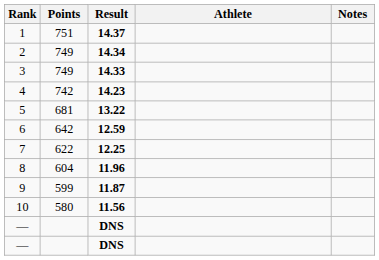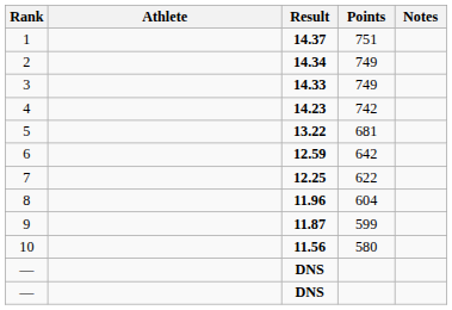columns swapped: Athlete <-> Points
